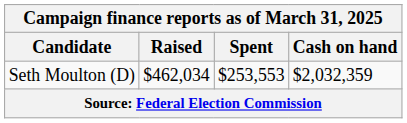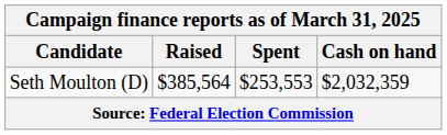Seth Moulton (D) | Raised: $462,034 -> $385,564
